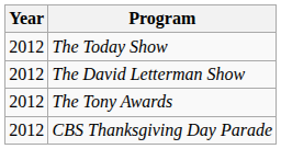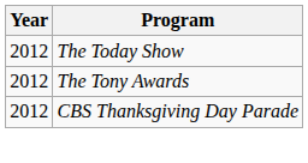- row: 2012 | The David Letterman Show
